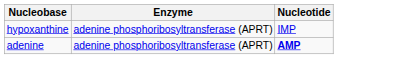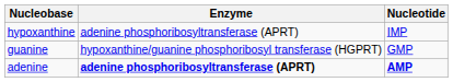+ row: guanine | hypoxanthine/guanine phosphoribosyl transferase (HGPRT) | GMP
adenine | Enzyme: normal -> bold
